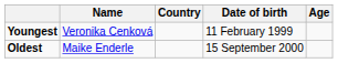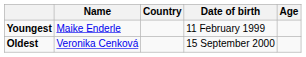Youngest | Name: Veronika Cenková -> Maike Enderle
Oldest | Name: Maike Enderle -> Veronika Cenková
